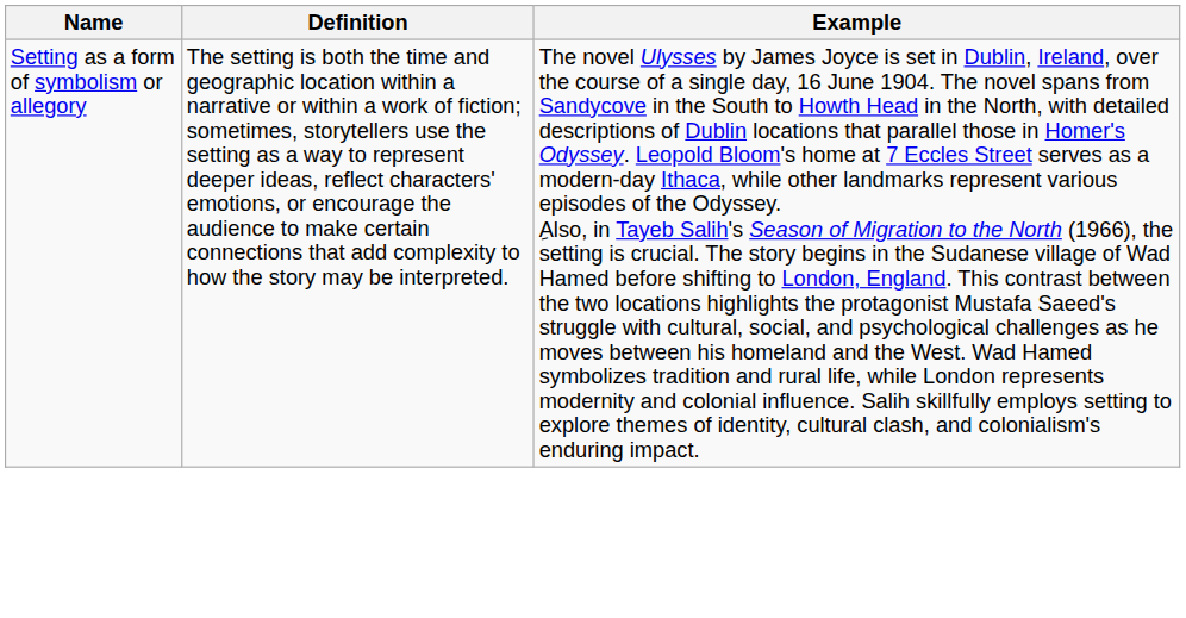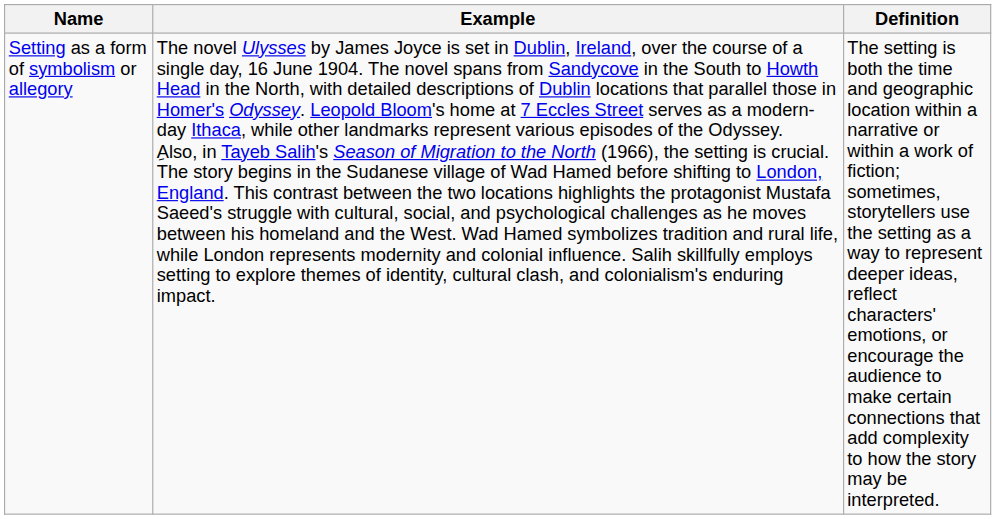columns swapped: Definition <-> Example
